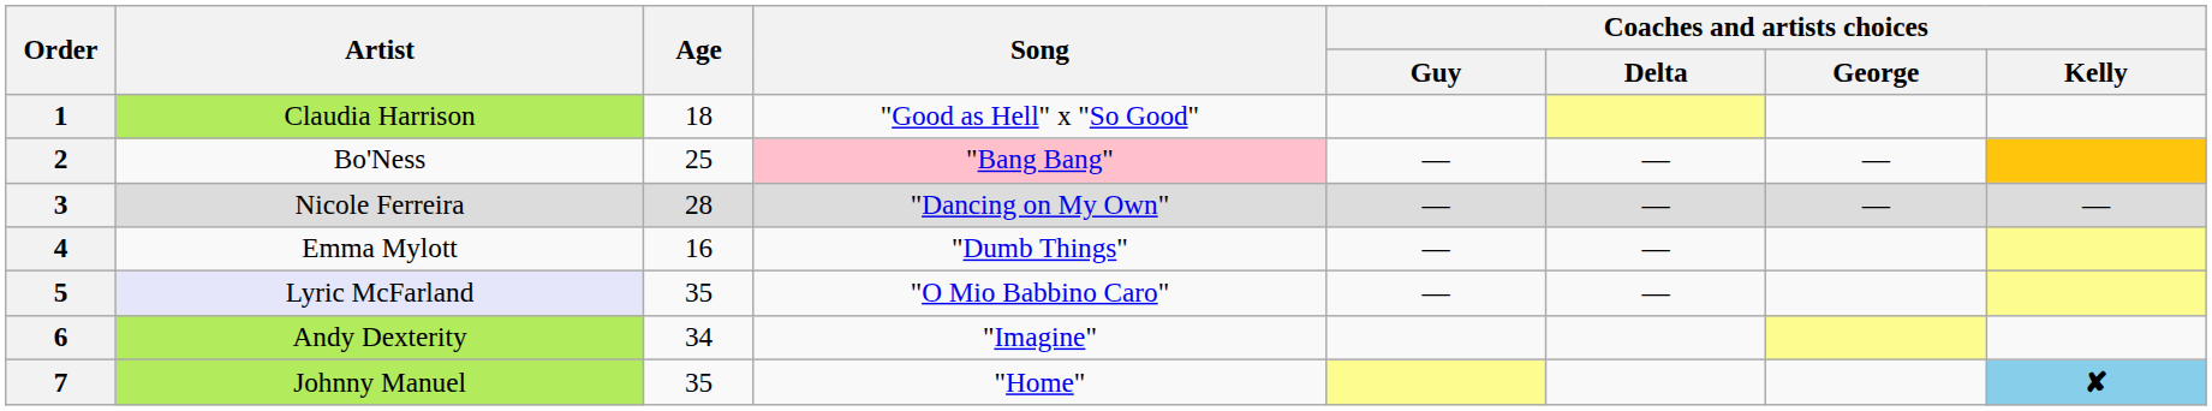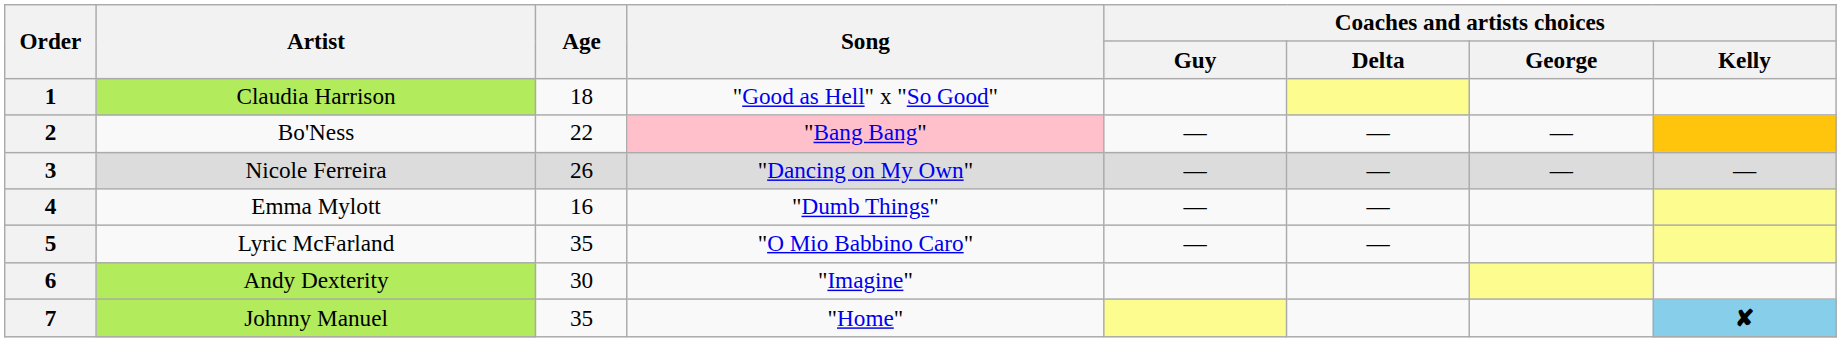2 | Age: 25 -> 22
3 | Age: 28 -> 26
5 | Artist: lavender background -> no background
6 | Age: 34 -> 30
